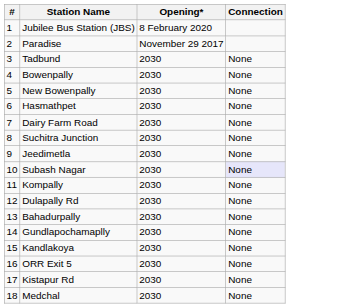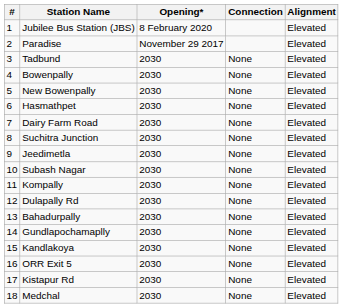+ column: Alignment | Elevated | Elevated | Elevated | Elevated | Elevated | Elevated | Elevated | Elevated | Elevated | Elevated | Elevated | Elevated | Elevated | Elevated | Elevated | Elevated | Elevated | Elevated
Subash Nagar | Connection: lavender background -> no background
